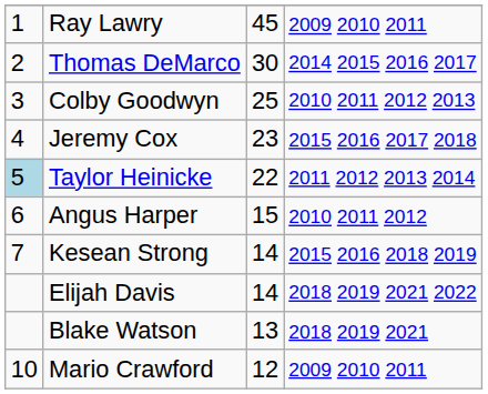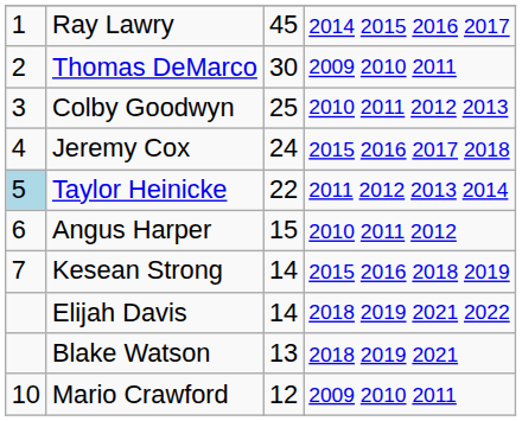Ray Lawry | column 4: 2009 2010 2011 -> 2014 2015 2016 2017
Thomas DeMarco | column 4: 2014 2015 2016 2017 -> 2009 2010 2011
Jeremy Cox | column 3: 23 -> 24
